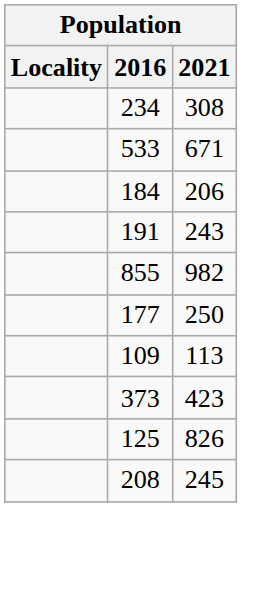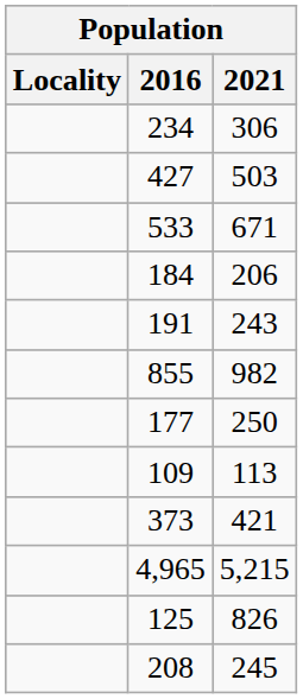234 | 2021: 308 -> 306
+ row: 427 | 503
373 | 2021: 423 -> 421
+ row: 4,965 | 5,215
